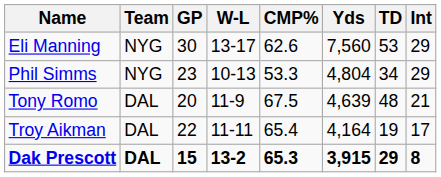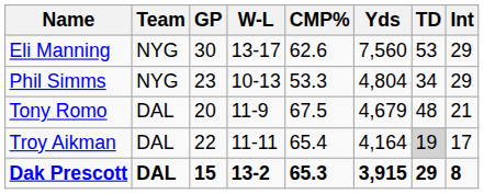Tony Romo | Yds: 4,639 -> 4,679
Troy Aikman | TD: no background -> lightgrey background
